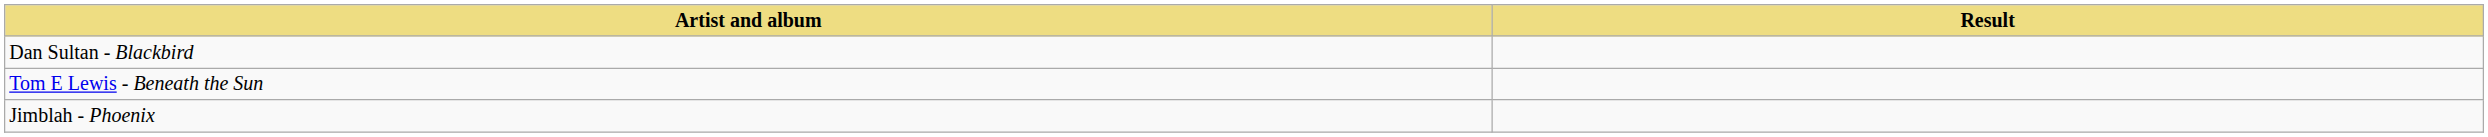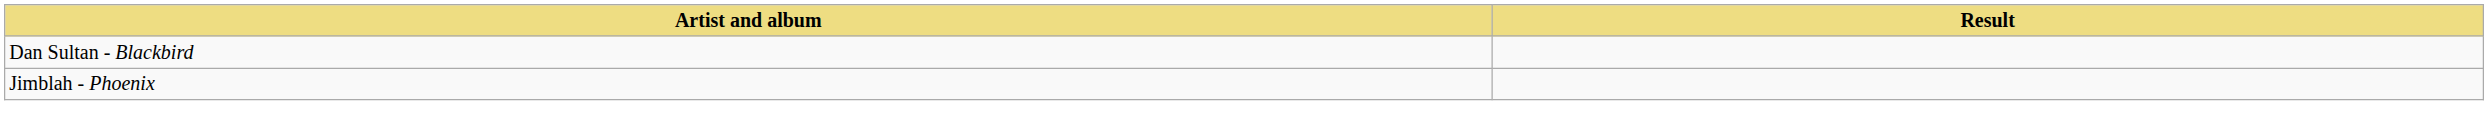- row: Tom E Lewis - Beneath the Sun
